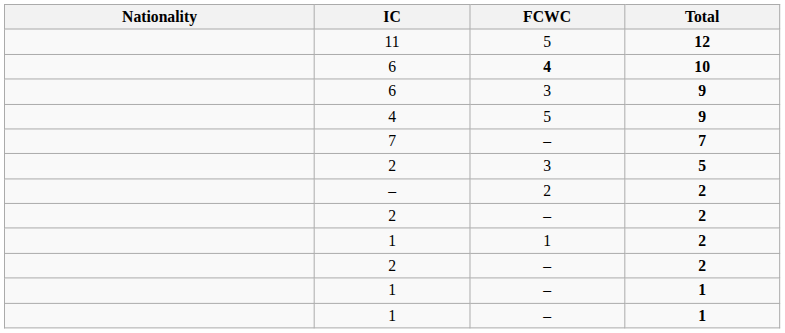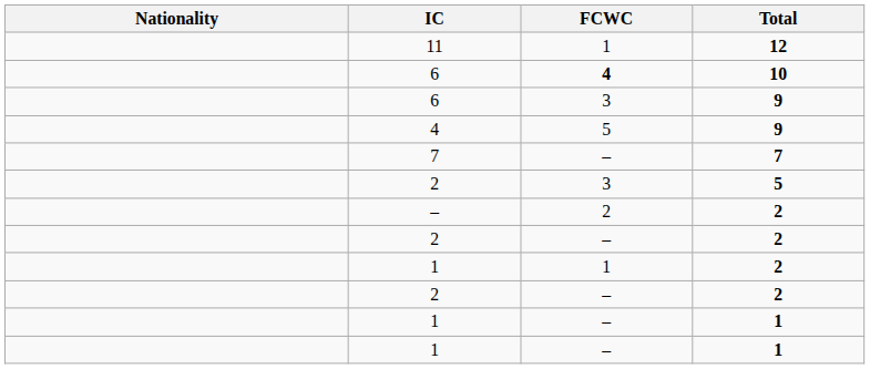11 | FCWC: 5 -> 1
